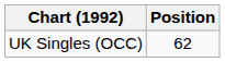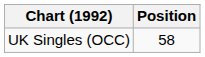UK Singles (OCC) | Position: 62 -> 58
